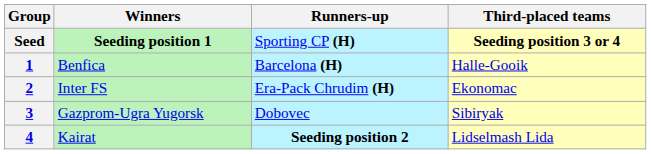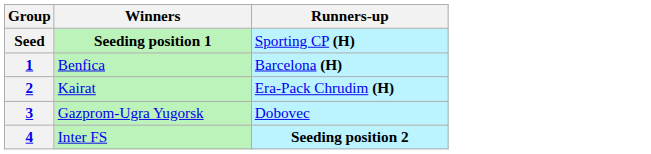- column: Third-placed teams | Seeding position 3 or 4 | Halle-Gooik | Ekonomac | Sibiryak | Lidselmash Lida
2 | Winners: Inter FS -> Kairat
4 | Winners: Kairat -> Inter FS
